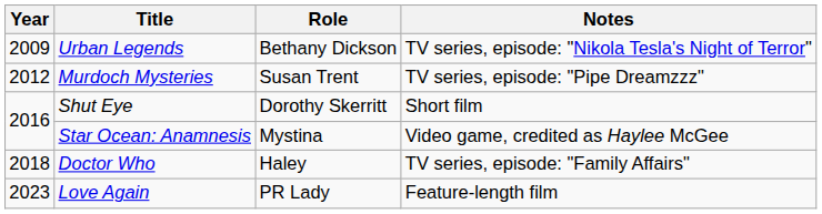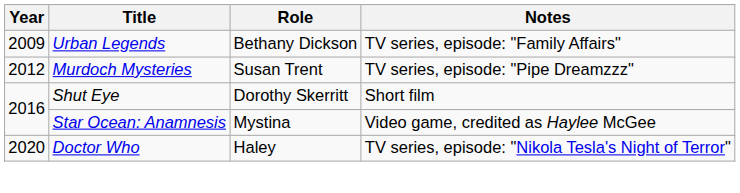Urban Legends | Notes: TV series, episode: "Nikola Tesla's Night of Terror" -> TV series, episode: "Family Affairs"
Doctor Who | Year: 2018 -> 2020
Doctor Who | Notes: TV series, episode: "Family Affairs" -> TV series, episode: "Nikola Tesla's Night of Terror"
- row: 2023 | Love Again | PR Lady | Feature-length film
